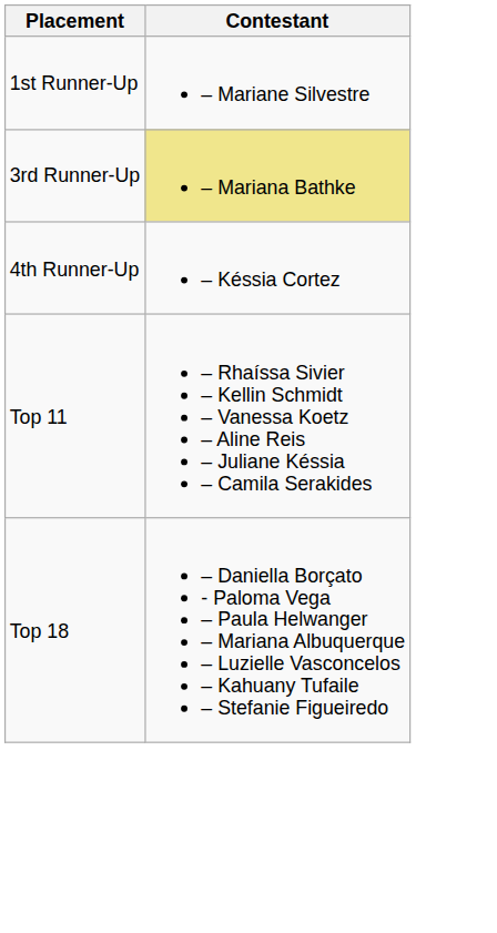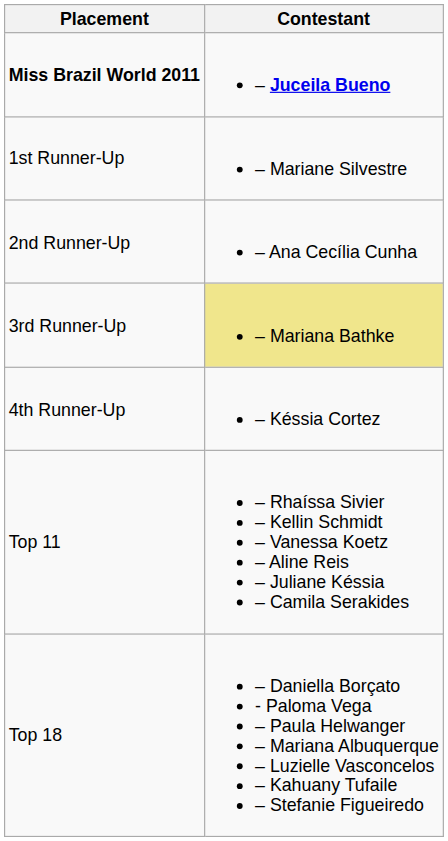+ row: Miss Brazil World 2011 | – Juceila Bueno
+ row: 2nd Runner-Up | – Ana Cecília Cunha
